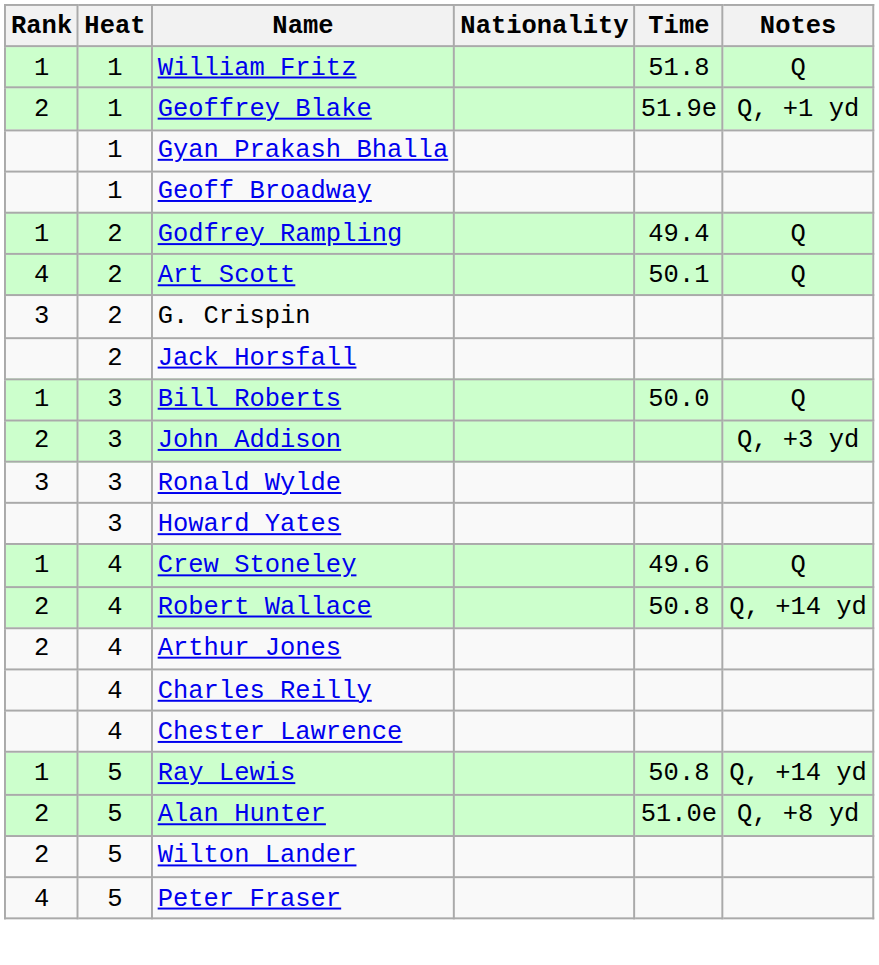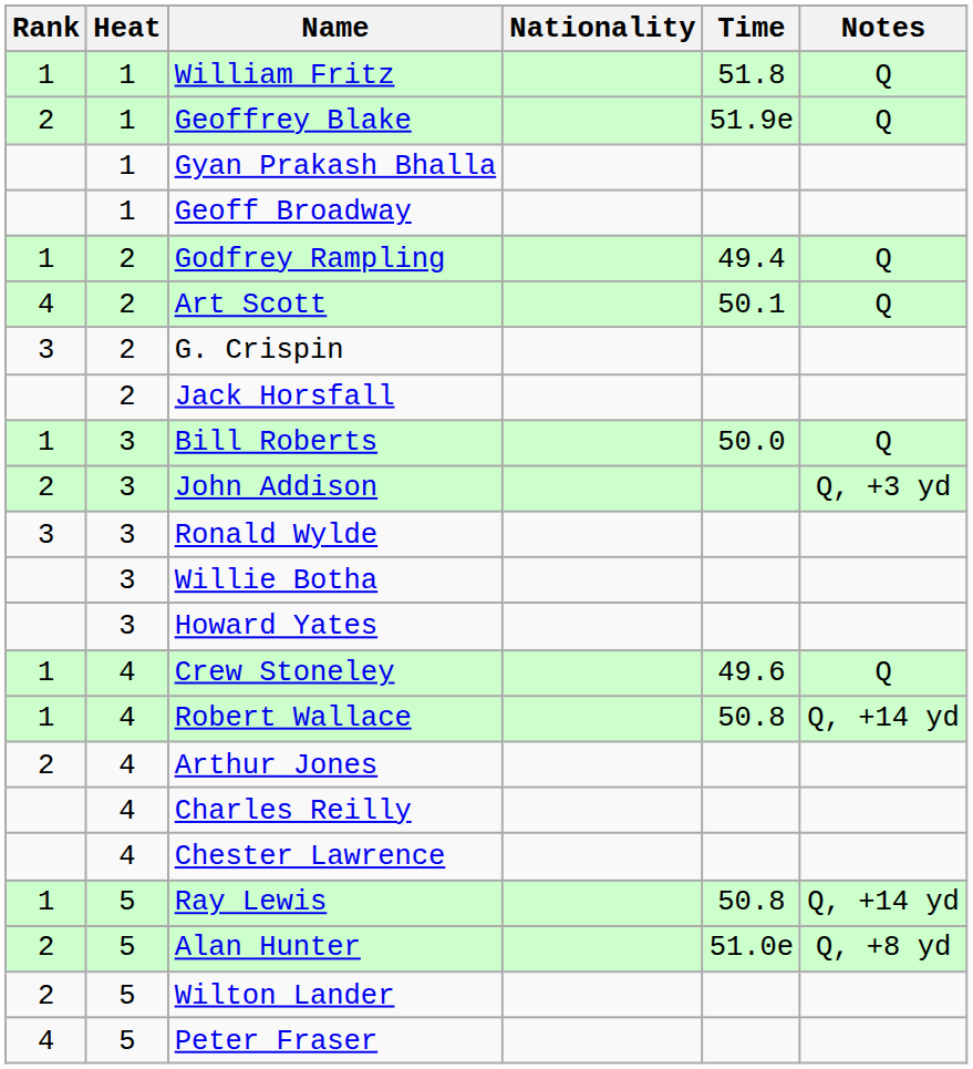Geoffrey Blake | Notes: Q, +1 yd -> Q
+ row: 3 | Willie Botha
Robert Wallace | Rank: 2 -> 1
